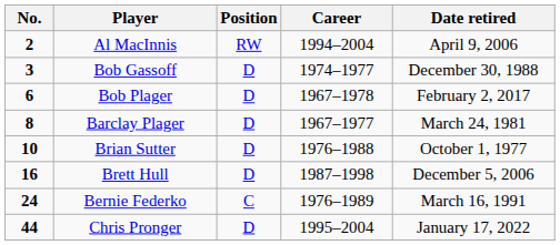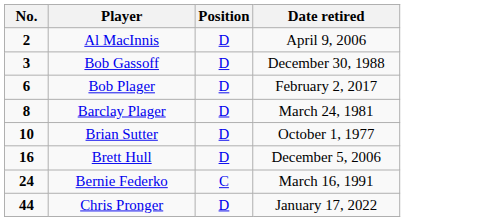- column: Career | 1994–2004 | 1974–1977 | 1967–1978 | 1967–1977 | 1976–1988 | 1987–1998 | 1976–1989 | 1995–2004
Al MacInnis | Position: RW -> D
